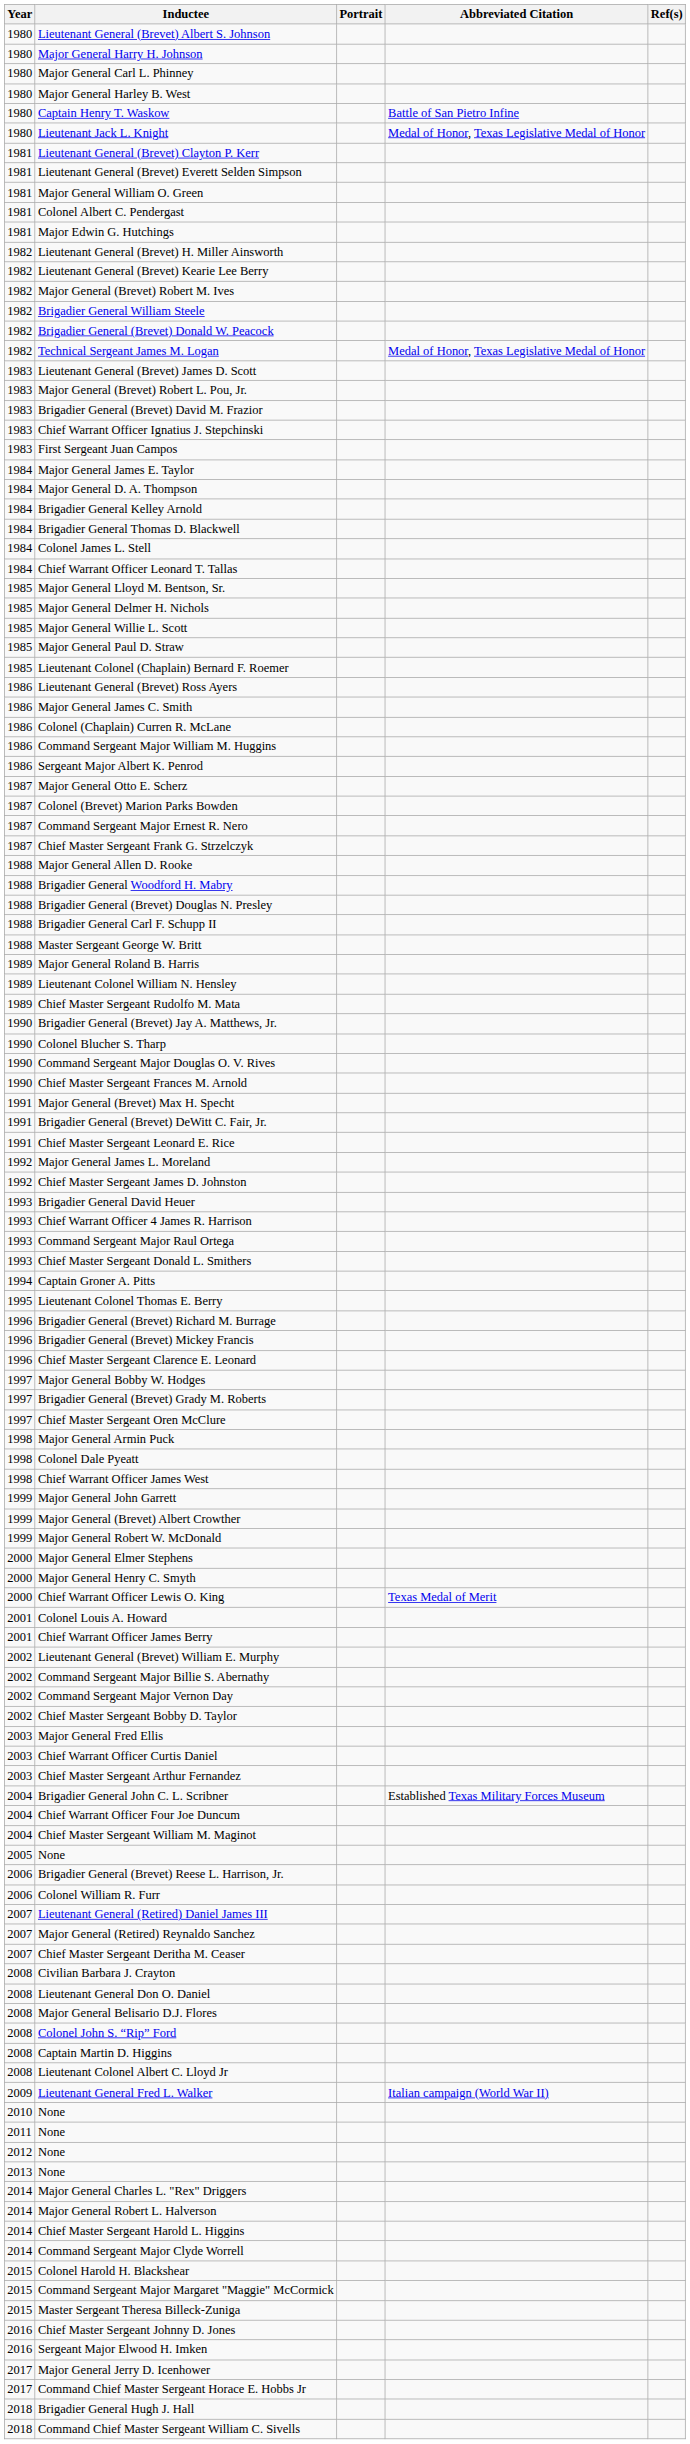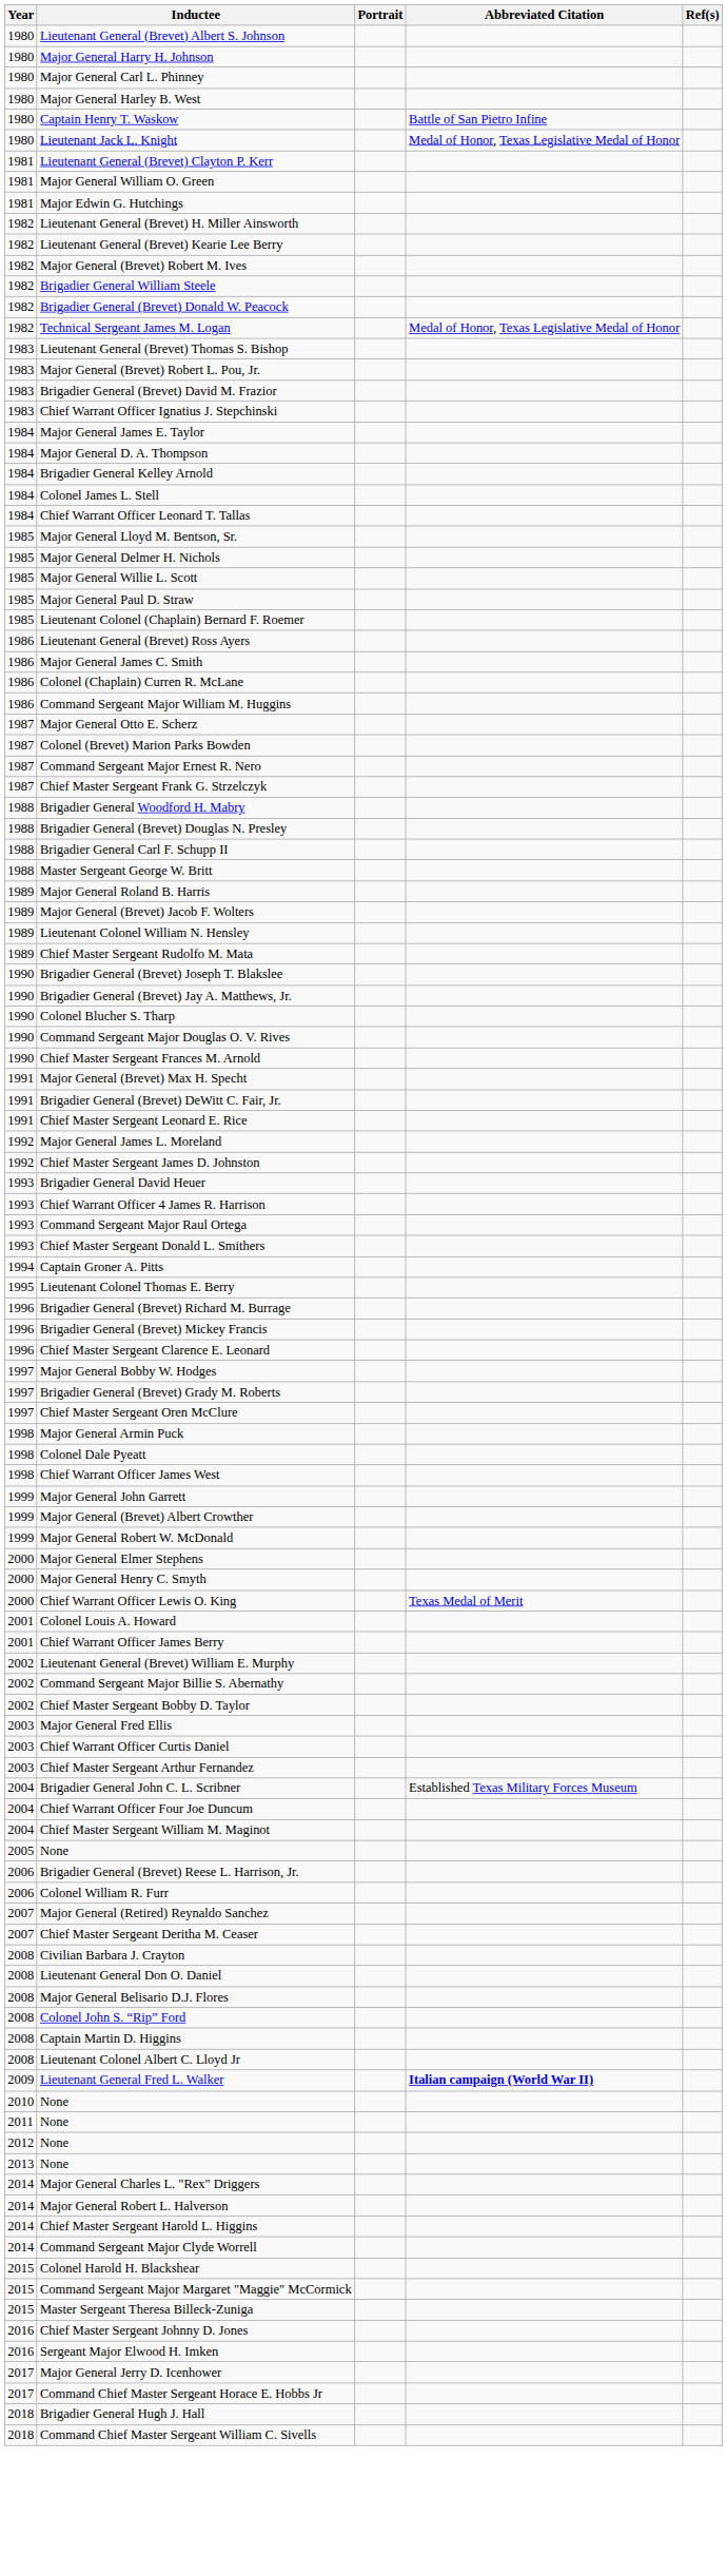- row: 1981 | Lieutenant General (Brevet) Everett Selden Simpson
- row: 1981 | Colonel Albert C. Pendergast
+ row: 1983 | Lieutenant General (Brevet) Thomas S. Bishop
- row: 1983 | Lieutenant General (Brevet) James D. Scott
- row: 1983 | First Sergeant Juan Campos
- row: 1984 | Brigadier General Thomas D. Blackwell
- row: 1986 | Sergeant Major Albert K. Penrod
- row: 1988 | Major General Allen D. Rooke
+ row: 1989 | Major General (Brevet) Jacob F. Wolters
+ row: 1990 | Brigadier General (Brevet) Joseph T. Blakslee
- row: 2002 | Command Sergeant Major Vernon Day
- row: 2007 | Lieutenant General (Retired) Daniel James III
Lieutenant General Fred L. Walker | Abbreviated Citation: normal -> bold
